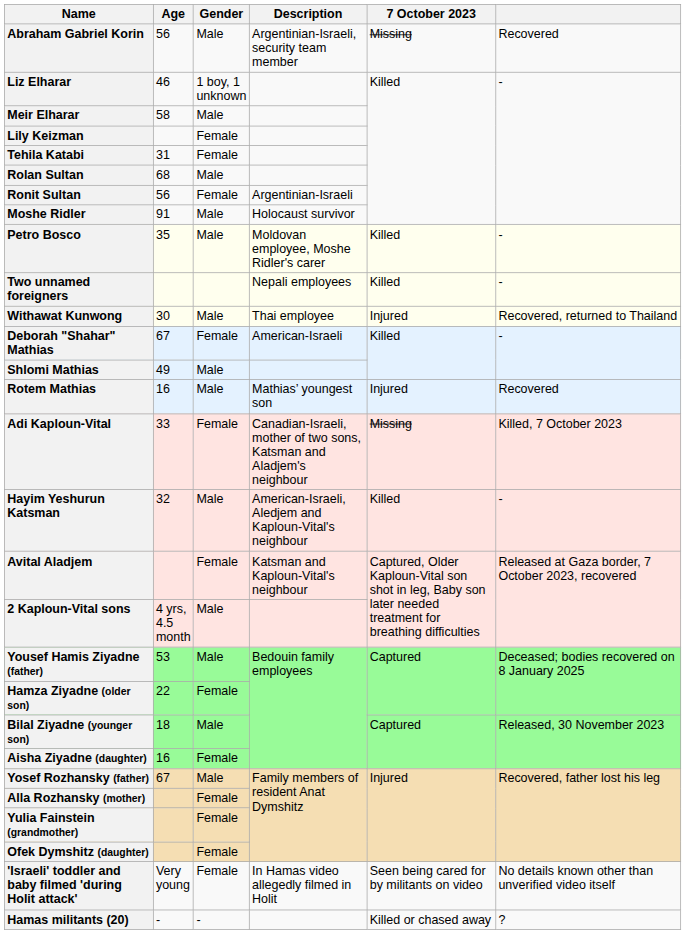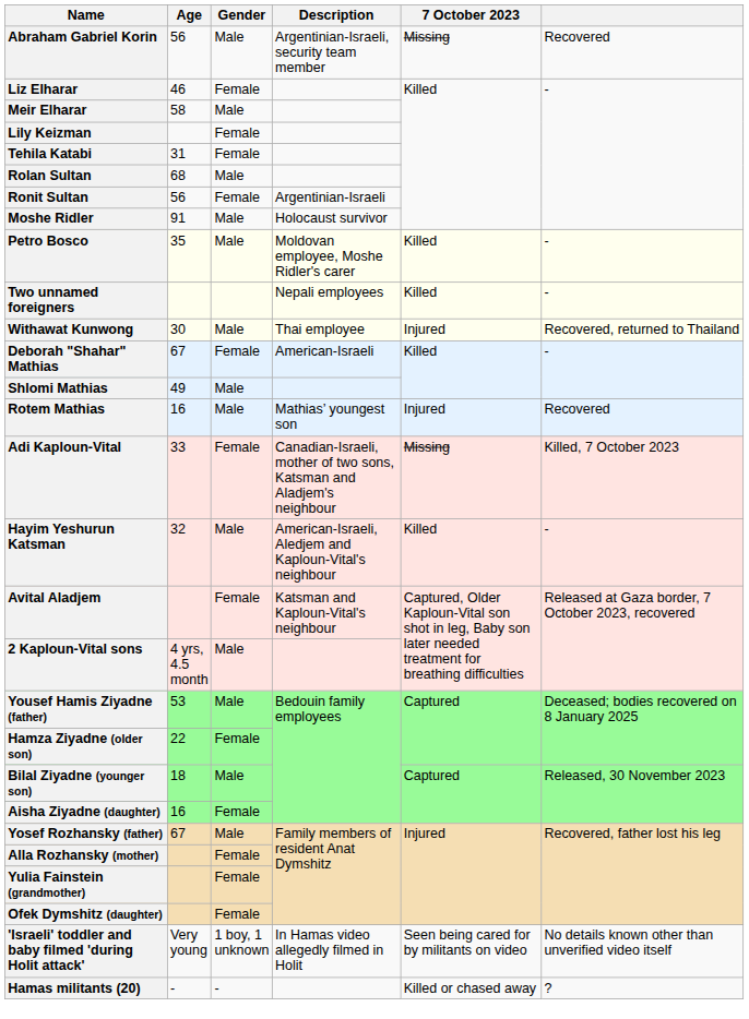Liz Elharar | Gender: 1 boy, 1 unknown -> Female
'Israeli' toddler and baby filmed 'during Holit attack' | Gender: Female -> 1 boy, 1 unknown
